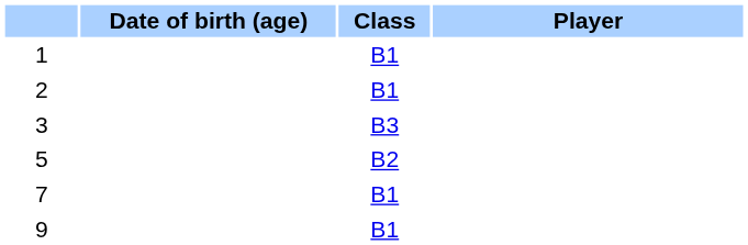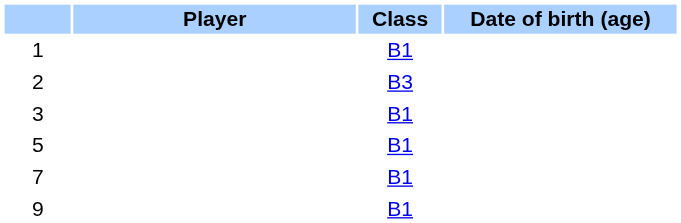columns swapped: Player <-> Date of birth (age)
2 | Class: B1 -> B3
3 | Class: B3 -> B1
5 | Class: B2 -> B1
